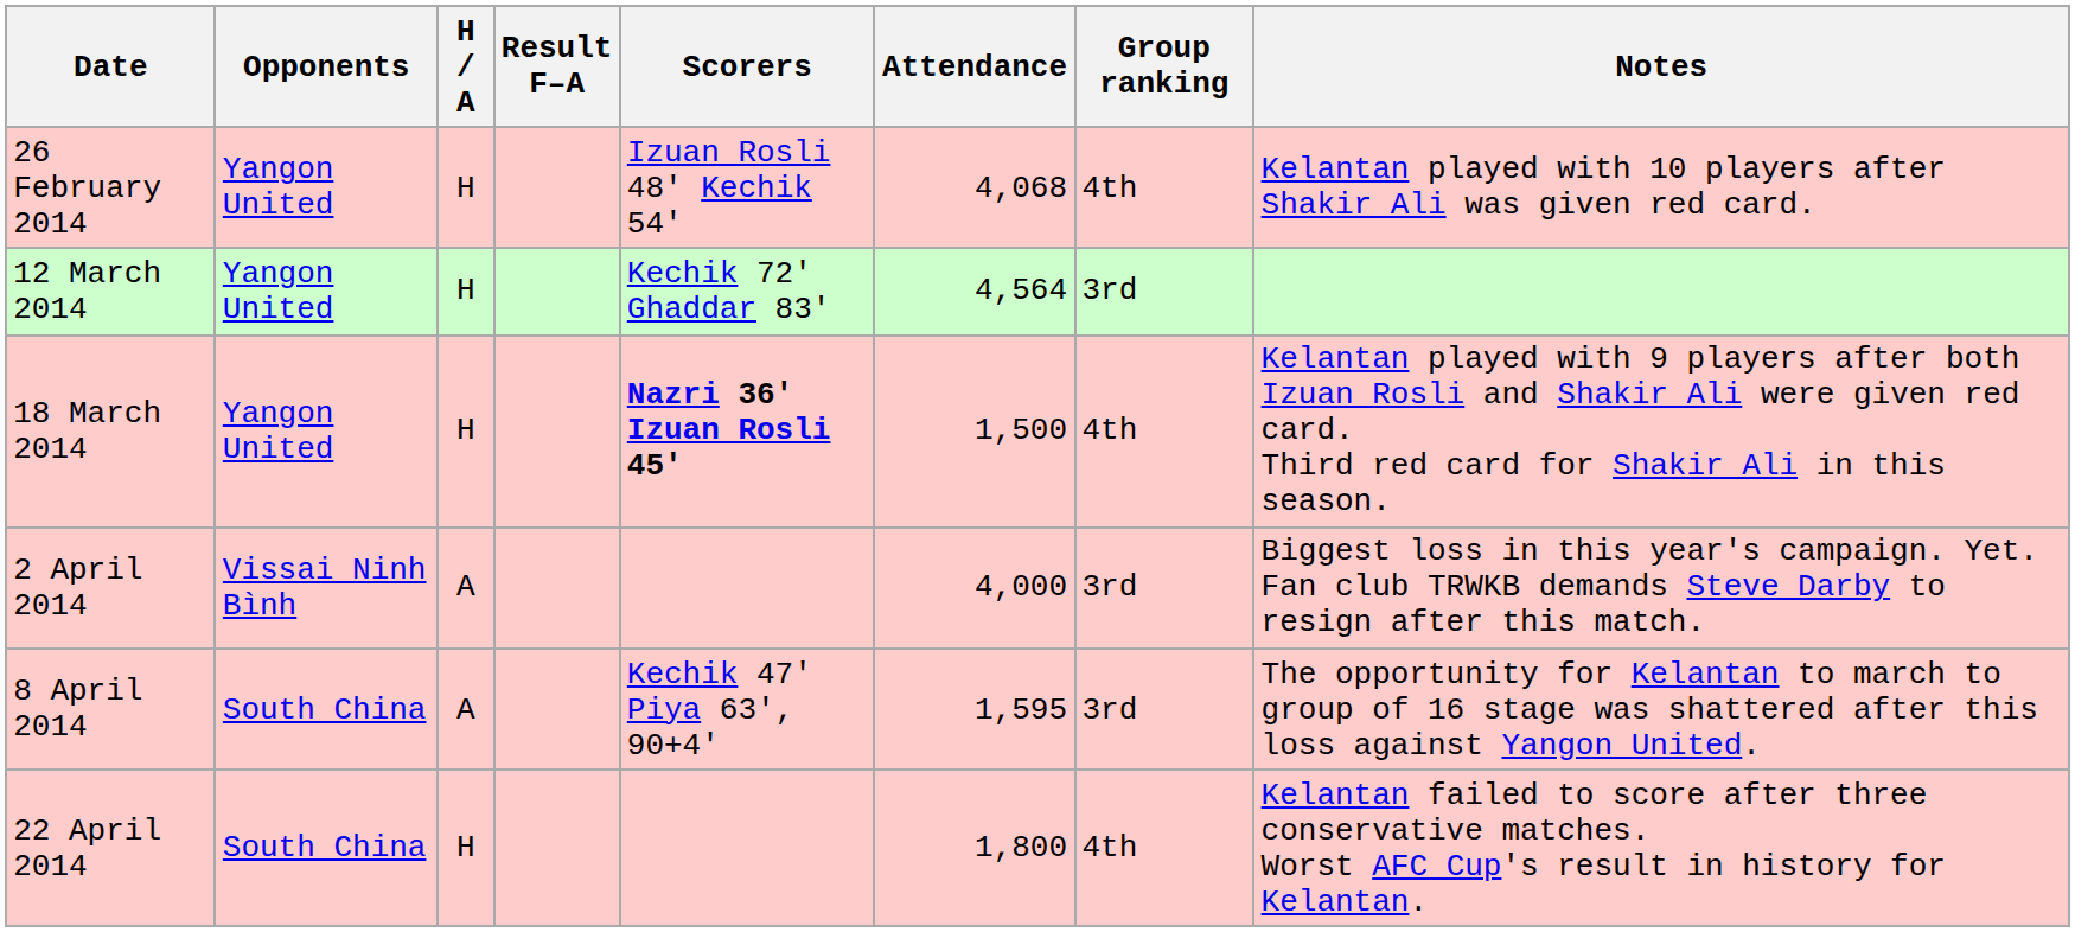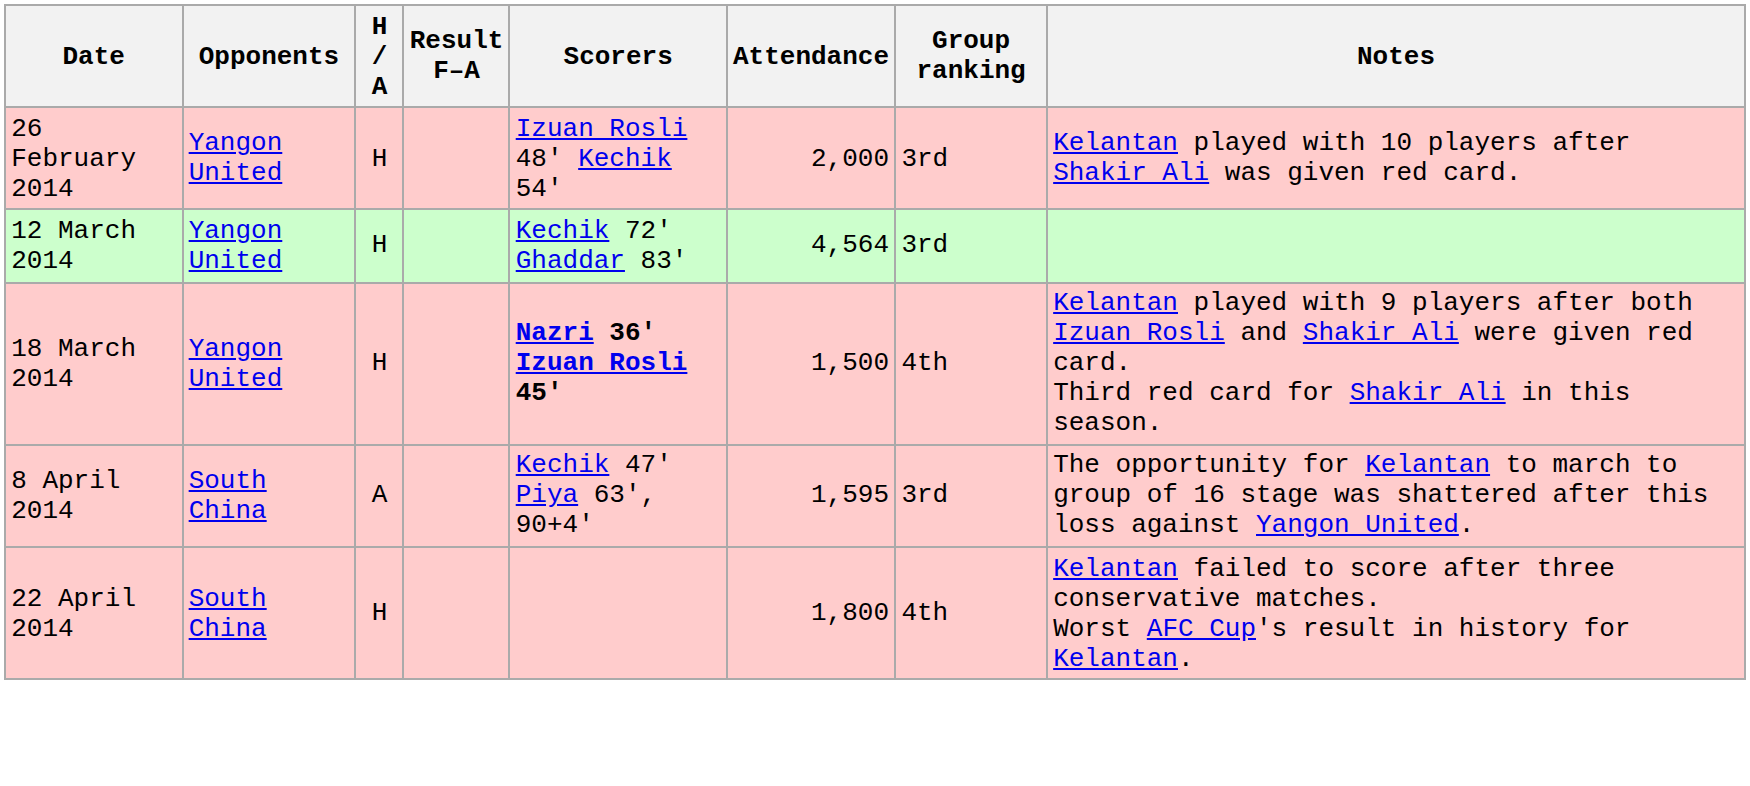26 February 2014 | Attendance: 4,068 -> 2,000
26 February 2014 | Group ranking: 4th -> 3rd
- row: 2 April 2014 | Vissai Ninh Bình | A | 4,000 | 3rd | Biggest loss in this year's campaign. Yet. Fan club TRWKB demands Steve Darby to resign after this match.
